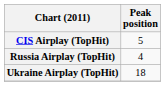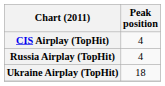CIS Airplay (TopHit) | Peak position: 5 -> 4
